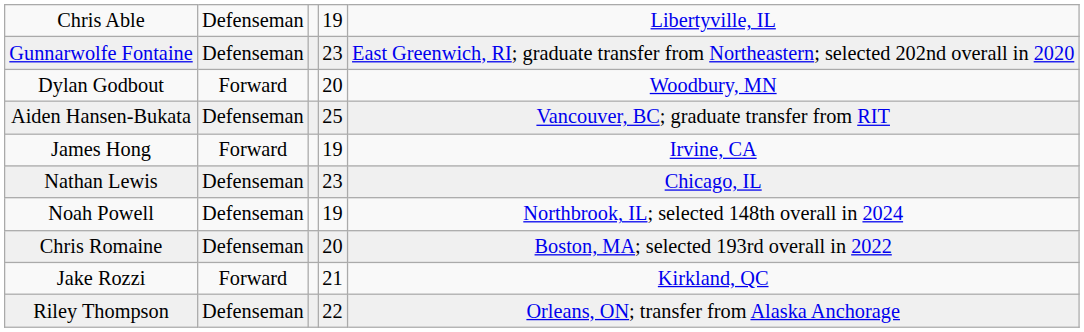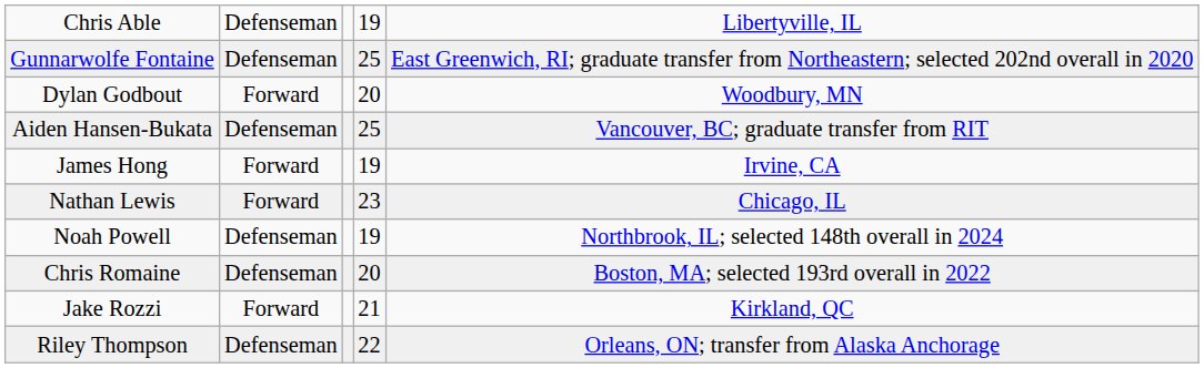Gunnarwolfe Fontaine | column 4: 23 -> 25
Nathan Lewis | column 2: Defenseman -> Forward
